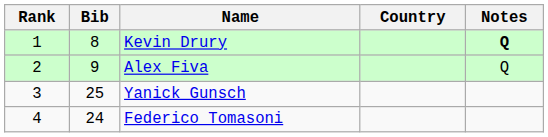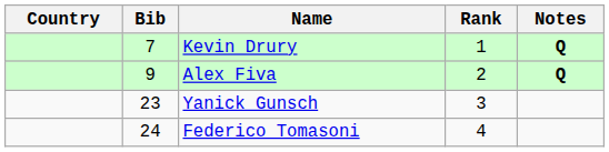columns swapped: Rank <-> Country
Kevin Drury | Bib: 8 -> 7
Alex Fiva | Notes: normal -> bold
Yanick Gunsch | Bib: 25 -> 23
